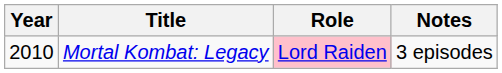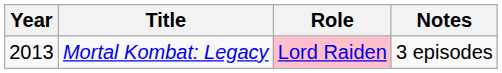Mortal Kombat: Legacy | Year: 2010 -> 2013
